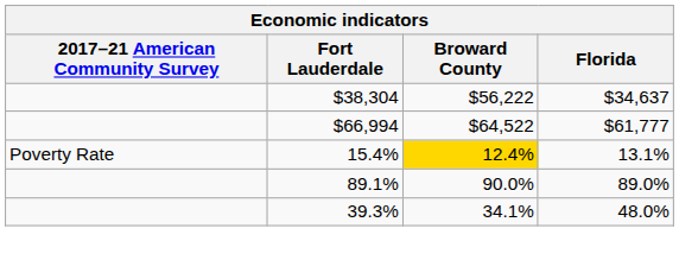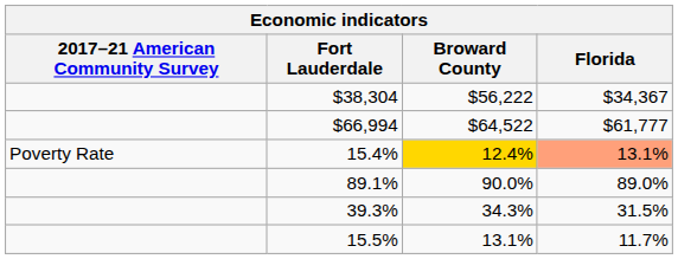$38,304 | Florida: $34,637 -> $34,367
15.4% | Florida: no background -> lightsalmon background
39.3% | Broward County: 34.1% -> 34.3%
39.3% | Florida: 48.0% -> 31.5%
+ row: 15.5% | 13.1% | 11.7%
